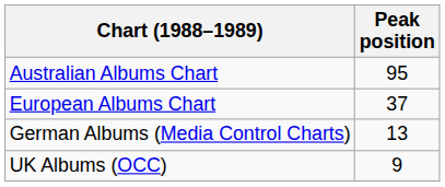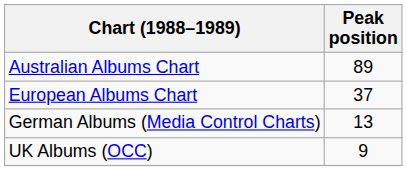Australian Albums Chart | Peak position: 95 -> 89
